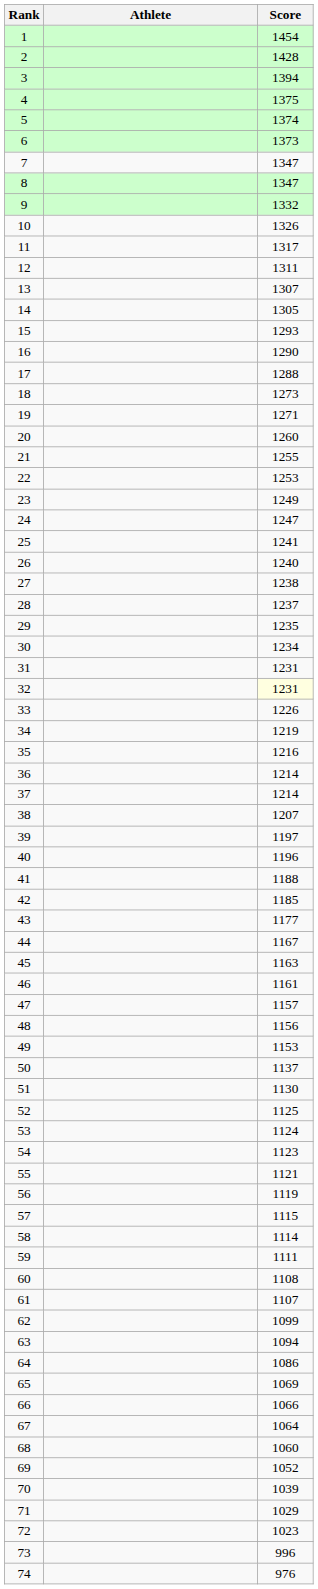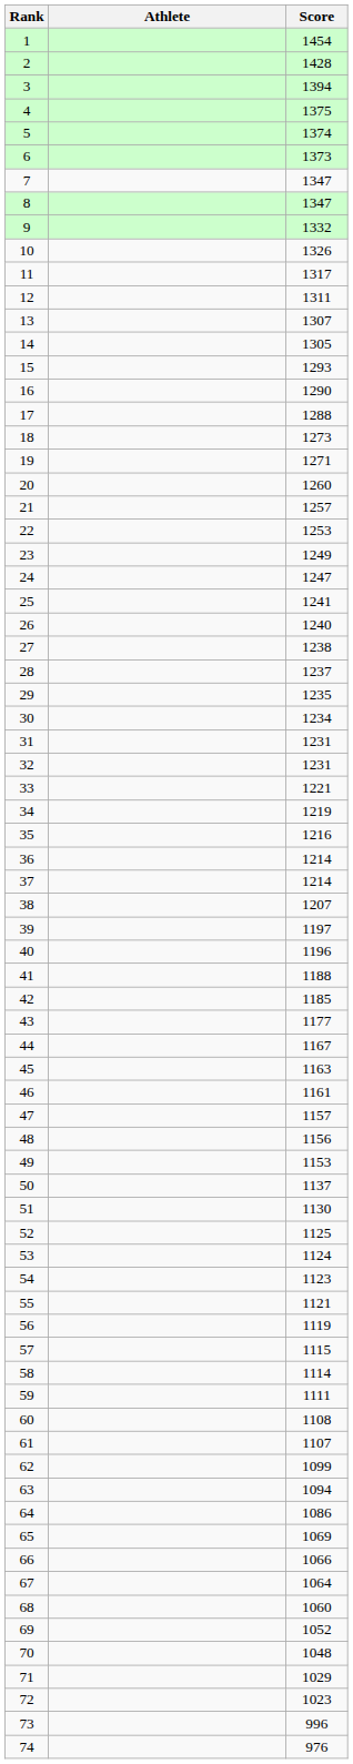21 | Score: 1255 -> 1257
32 | Score: lightyellow background -> no background
33 | Score: 1226 -> 1221
70 | Score: 1039 -> 1048
